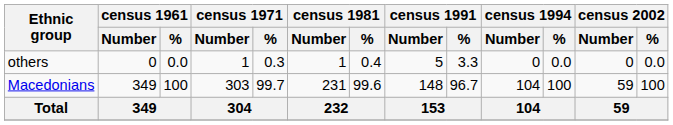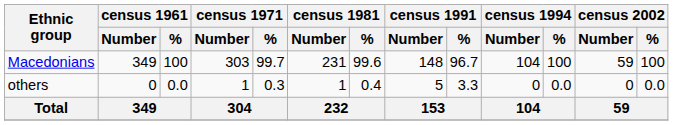rows swapped: Macedonians <-> others
